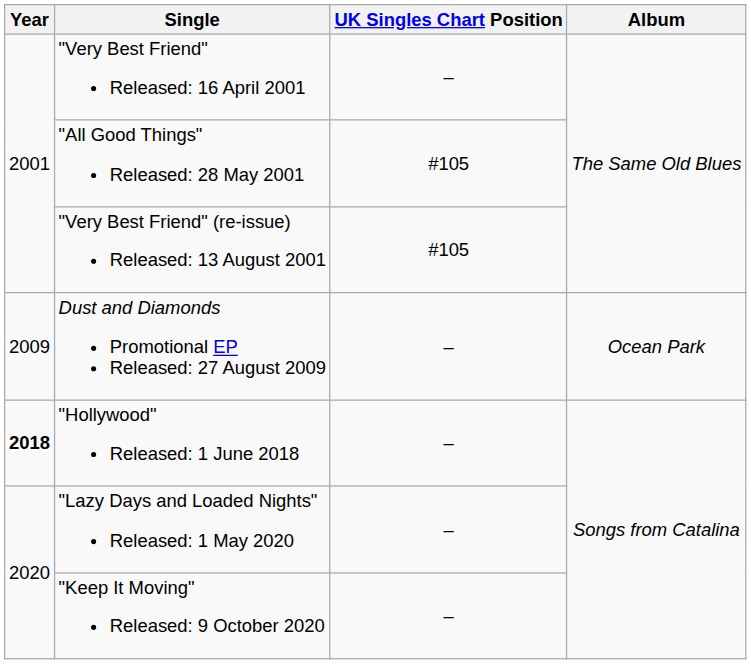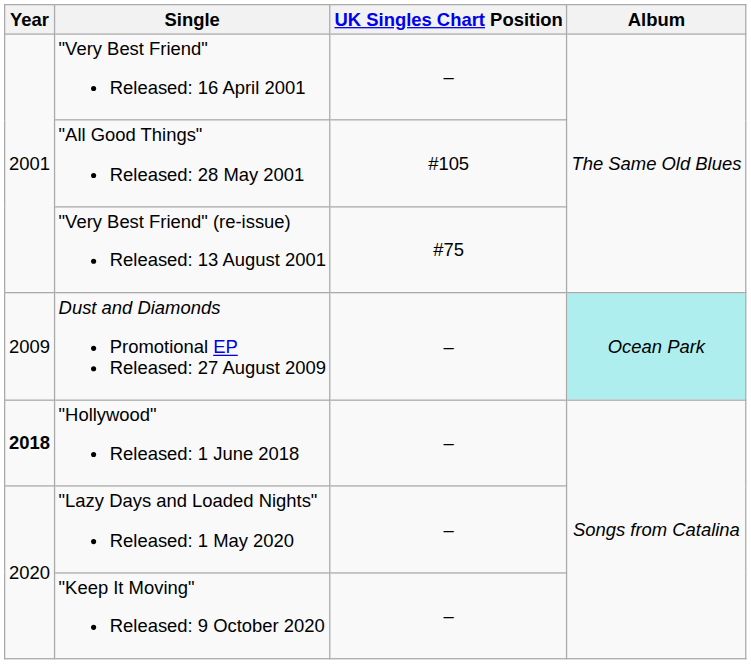"Very Best Friend" (re-issue) Released: 13 August 2001 | UK Singles Chart Position: #105 -> #75
Dust and Diamonds Promotional EP Released: 27 August 2009 | Album: no background -> paleturquoise background
